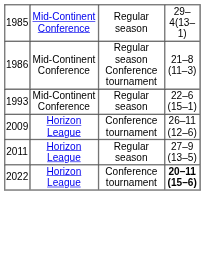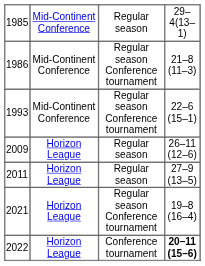1993 | column 3: Regular season -> Regular season Conference tournament
2009 | column 3: Conference tournament -> Regular season
+ row: 2021 | Horizon League | Regular season Conference tournament | 19–8 (16–4)
